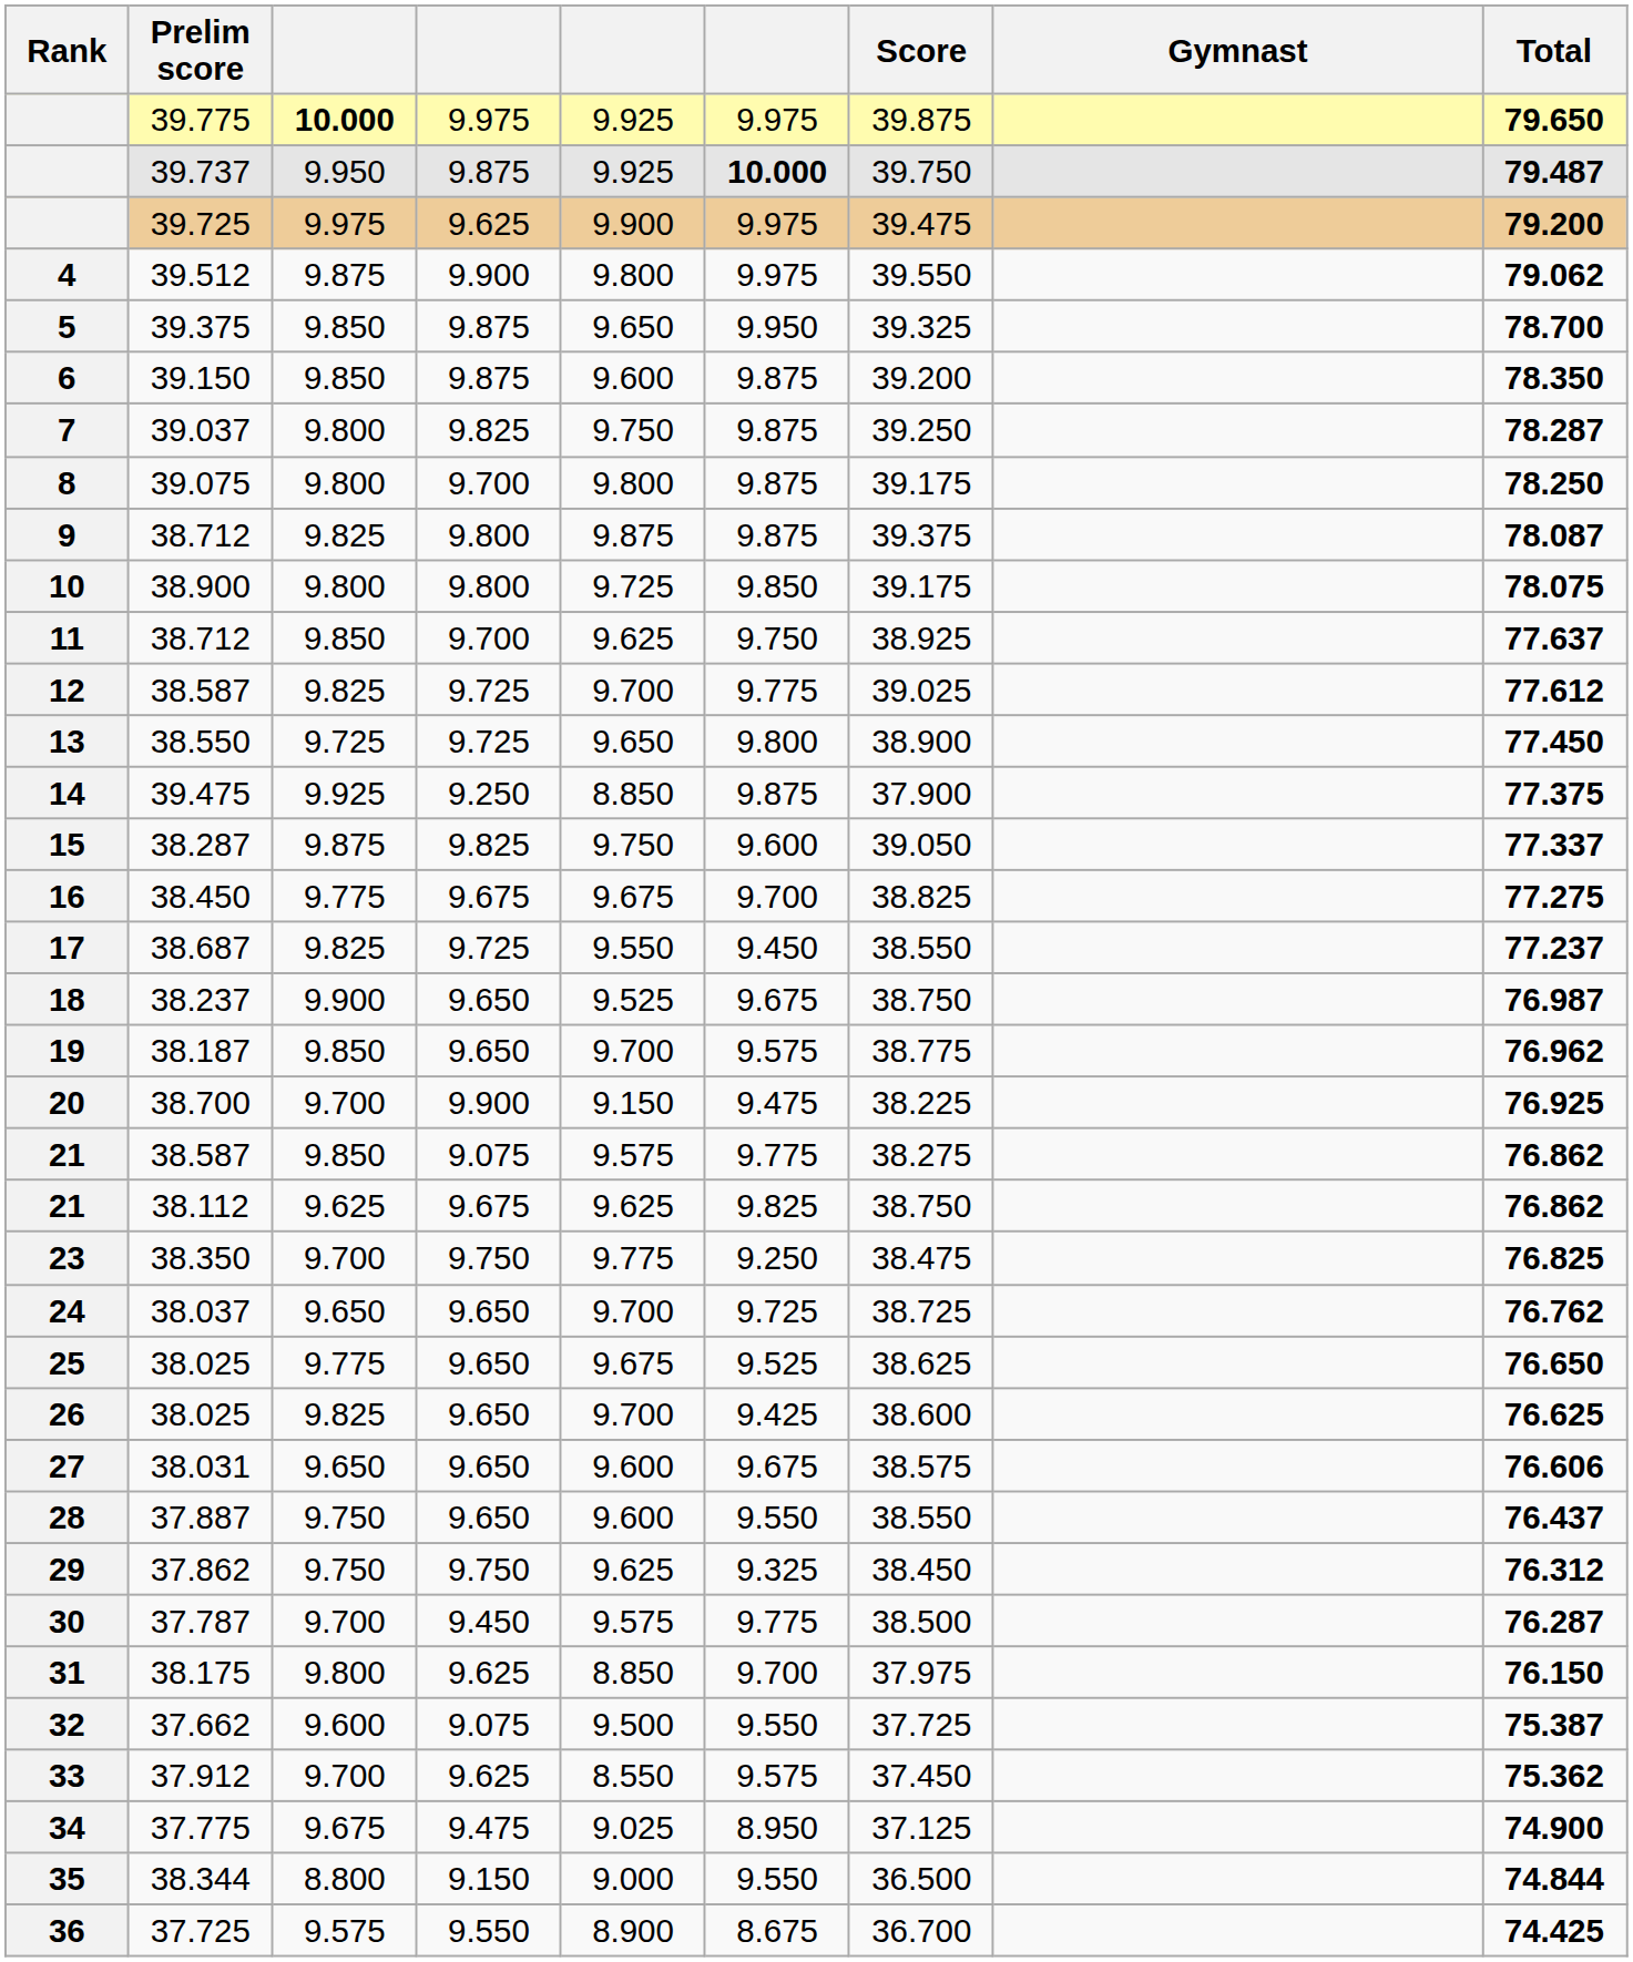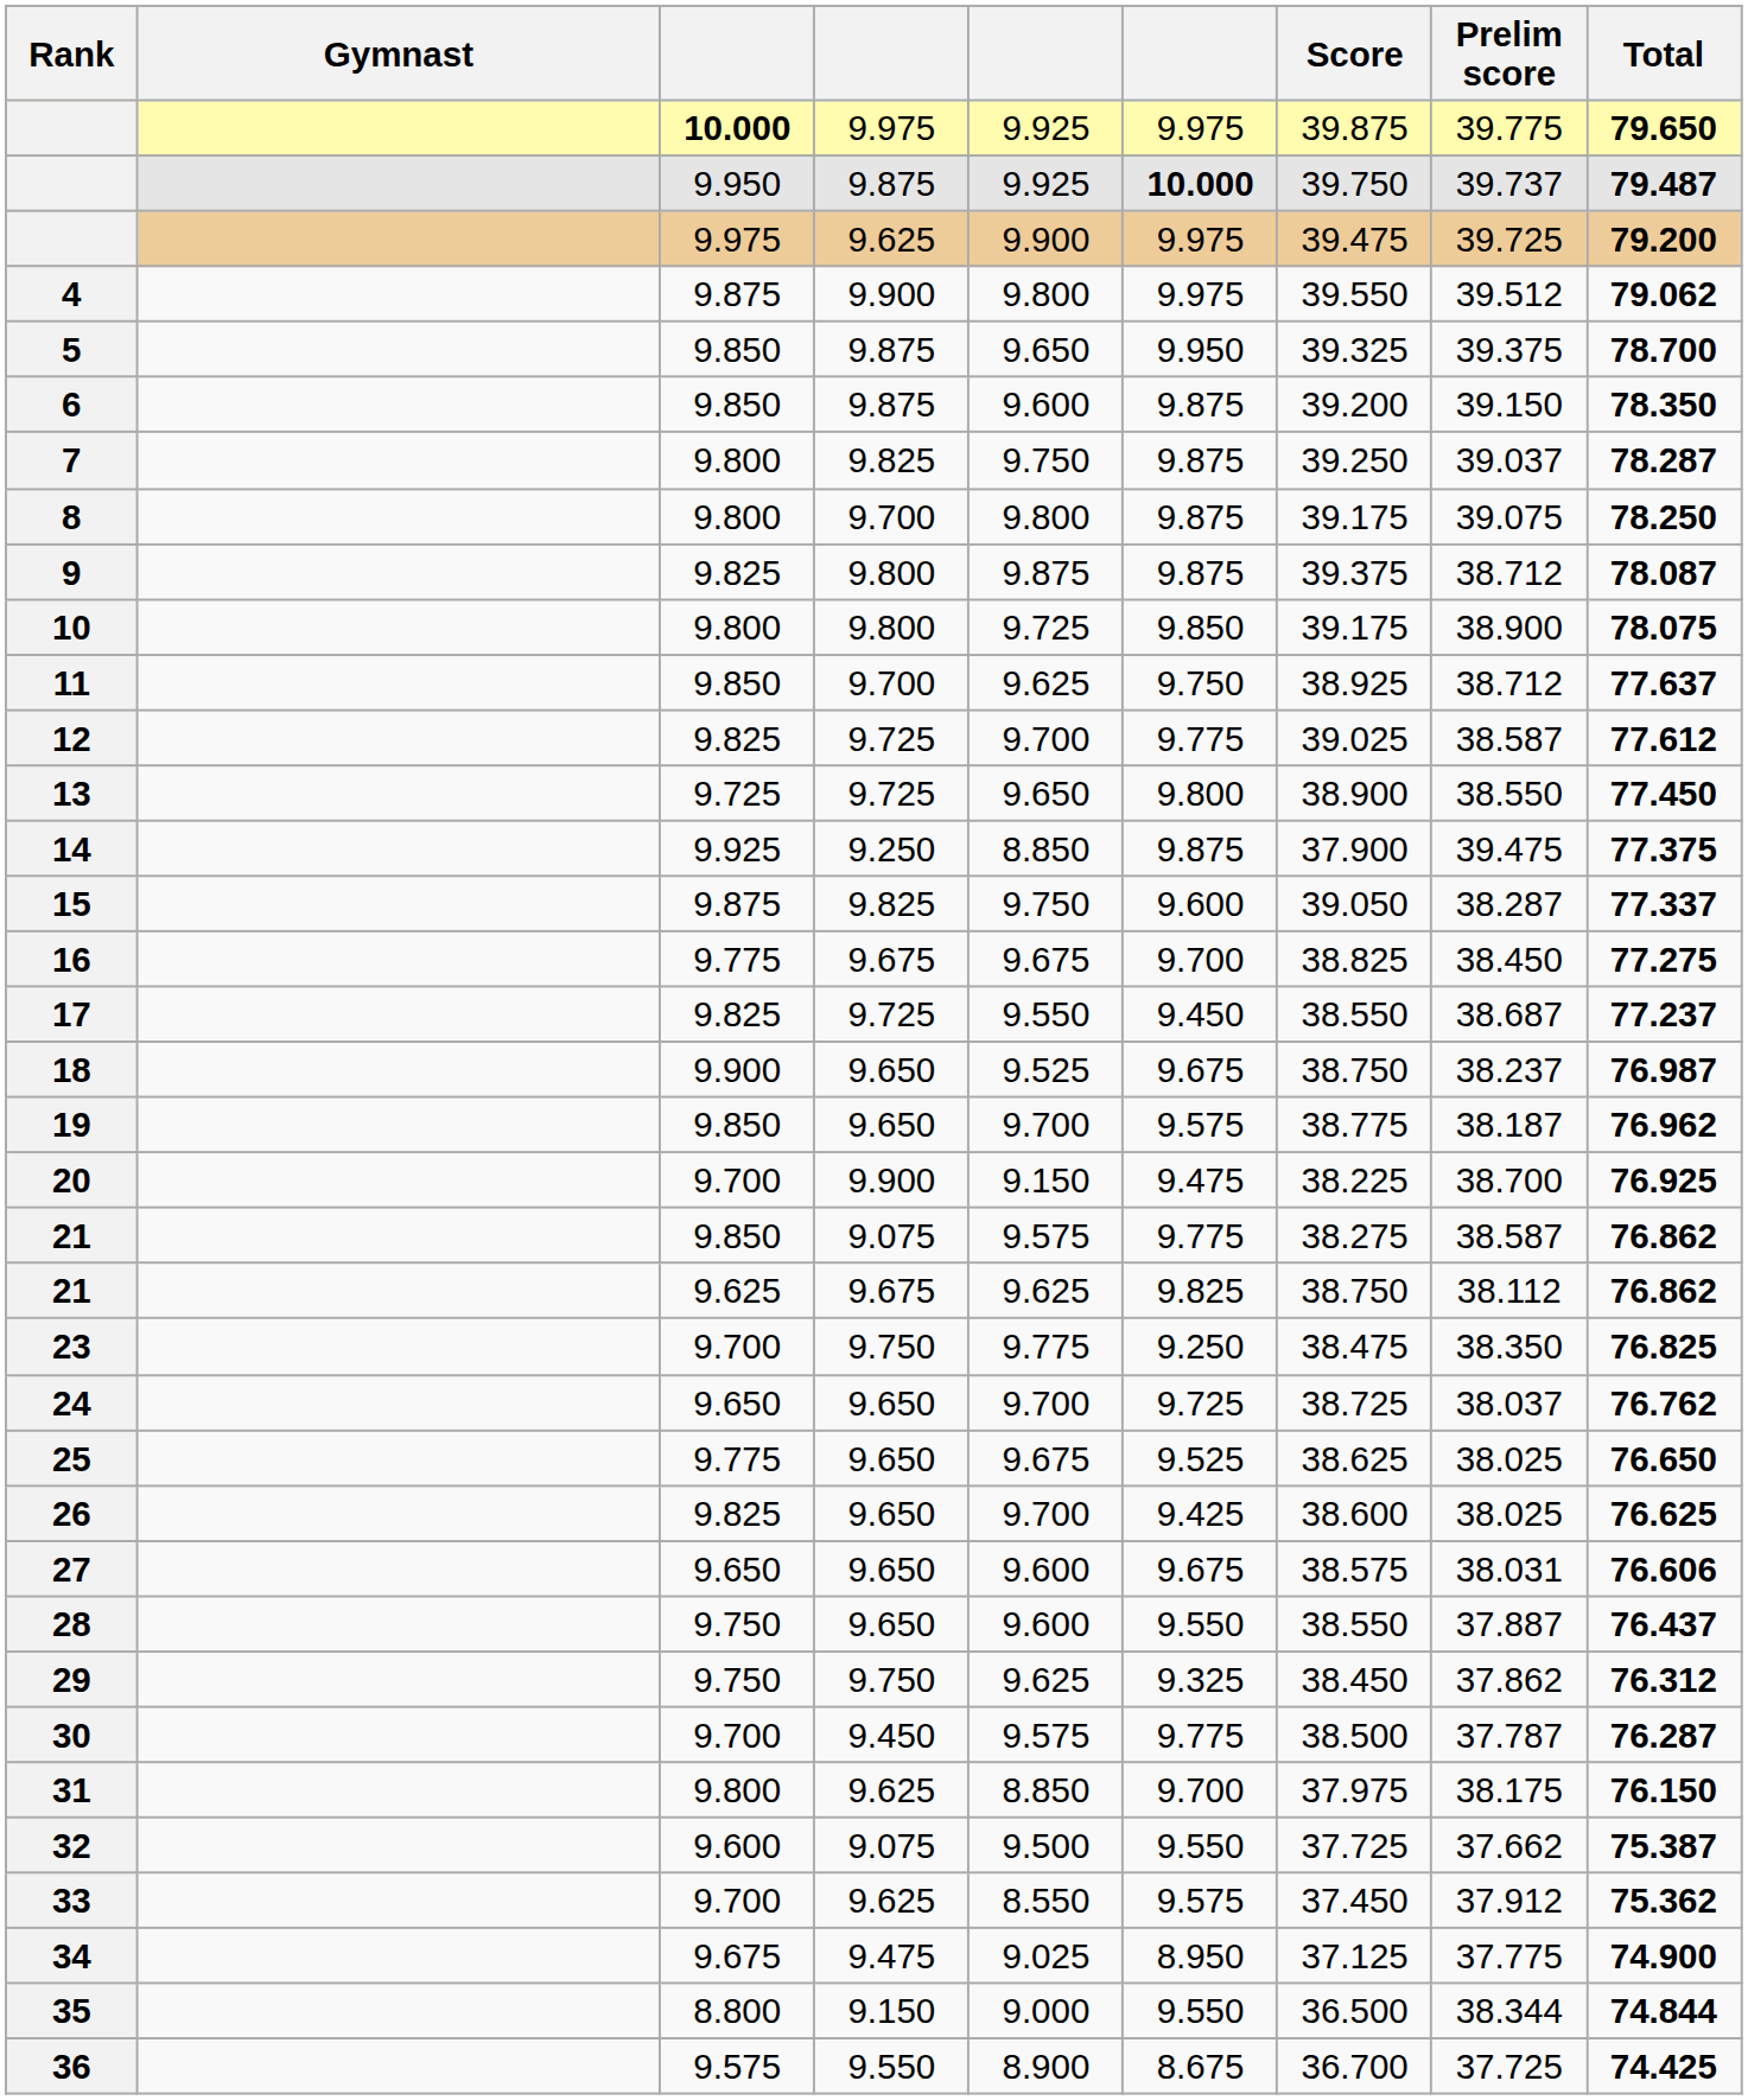columns swapped: Gymnast <-> Prelim score
